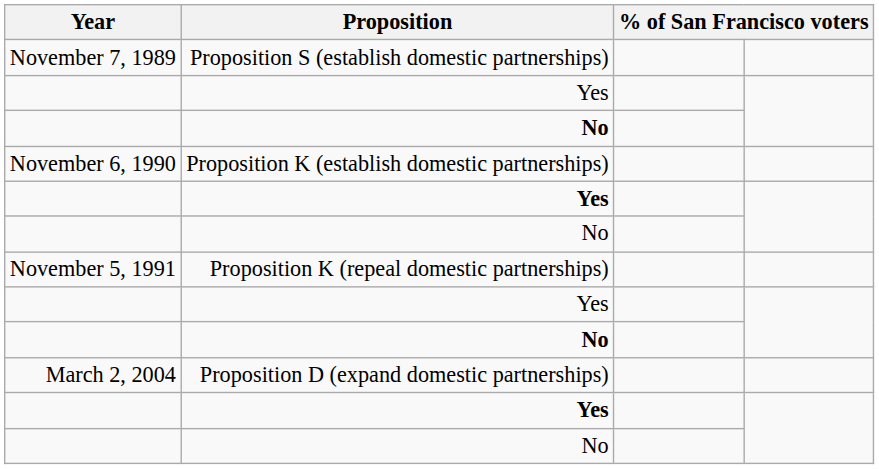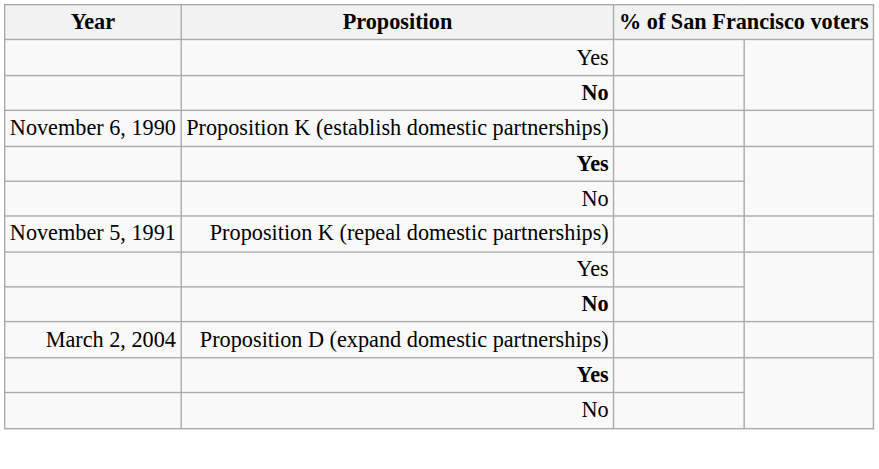- row: November 7, 1989 | Proposition S (establish domestic partnerships)
